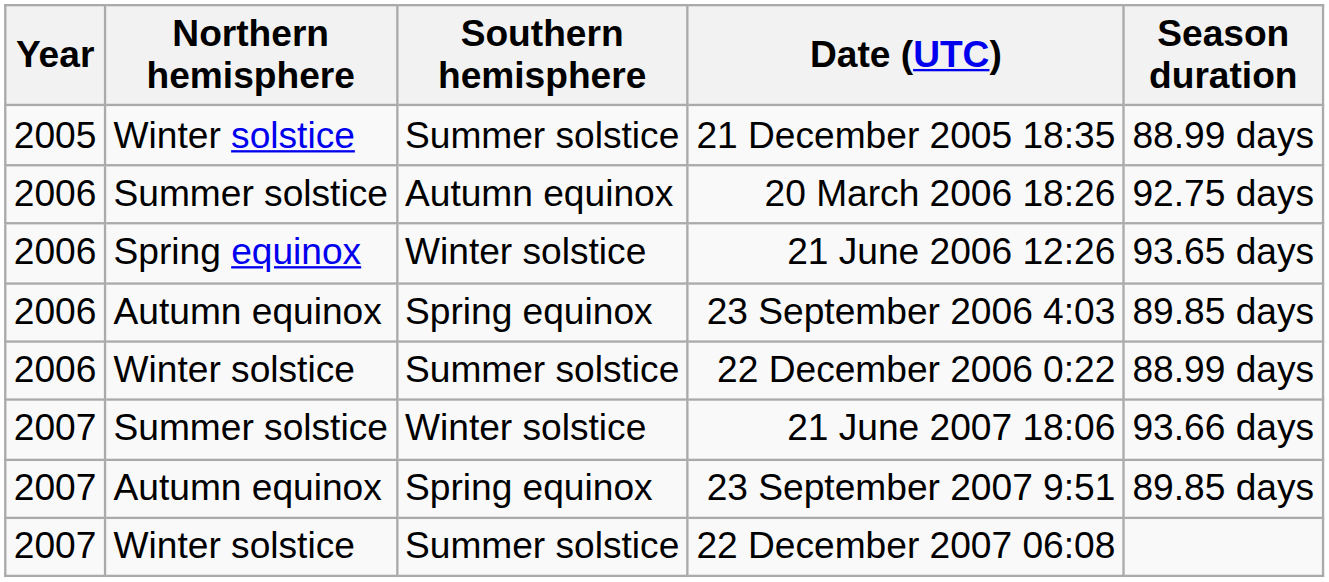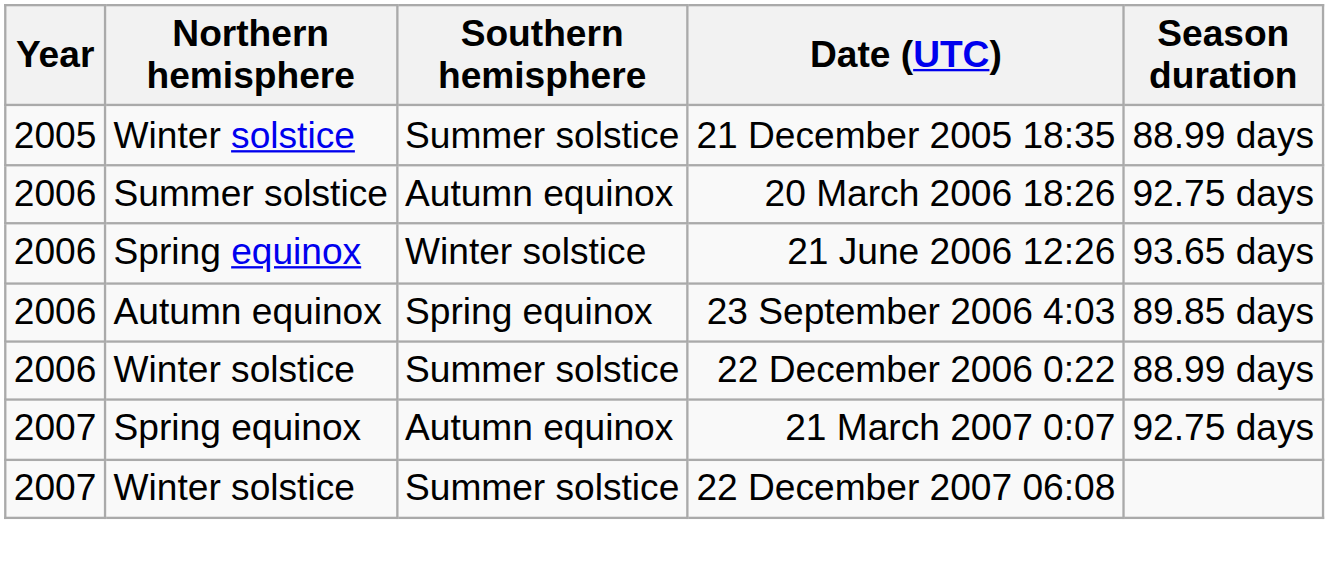+ row: 2007 | Spring equinox | Autumn equinox | 21 March 2007 0:07 | 92.75 days
- row: 2007 | Summer solstice | Winter solstice | 21 June 2007 18:06 | 93.66 days
- row: 2007 | Autumn equinox | Spring equinox | 23 September 2007 9:51 | 89.85 days
